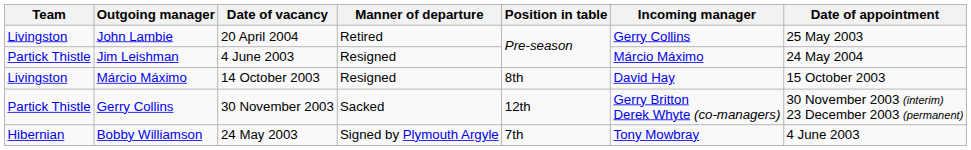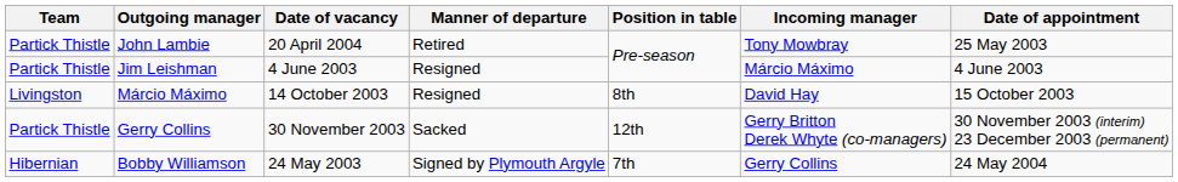John Lambie | Team: Livingston -> Partick Thistle
John Lambie | Incoming manager: Gerry Collins -> Tony Mowbray
Jim Leishman | Date of appointment: 24 May 2004 -> 4 June 2003
Bobby Williamson | Incoming manager: Tony Mowbray -> Gerry Collins
Bobby Williamson | Date of appointment: 4 June 2003 -> 24 May 2004
